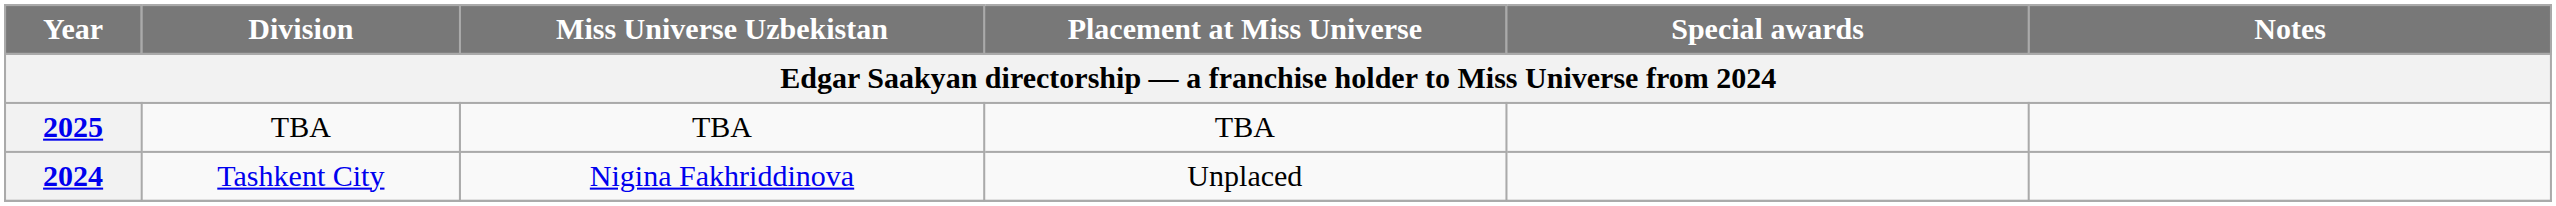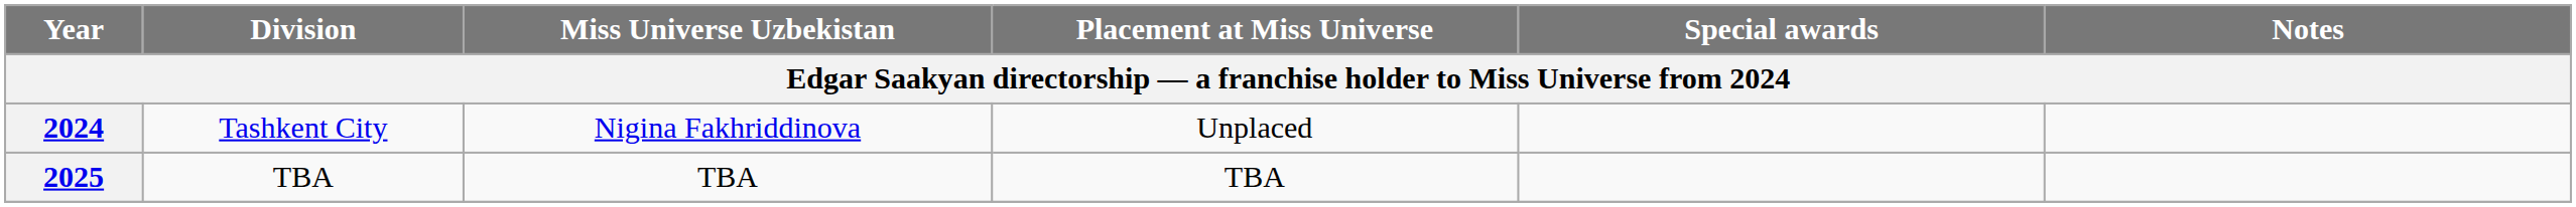rows swapped: 2025 <-> 2024
